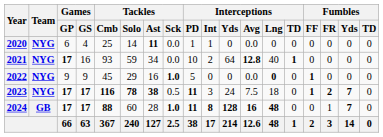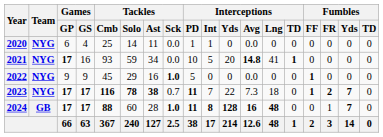2020 | Tackles / Ast: bold -> normal
2021 | Interceptions / Int: 2 -> 5
2021 | Interceptions / Yds: 64 -> 20
2021 | Interceptions / Avg: 12.8 -> 14.8
2021 | Interceptions / Lng: 40 -> 41
2022 | Interceptions / Lng: bold -> normal
2023 | Tackles / Sck: 0.5 -> 0.7
2023 | Interceptions / Int: 3 -> 7
2023 | Interceptions / Yds: 24 -> 22
2023 | Interceptions / Avg: 7.5 -> 7.3
